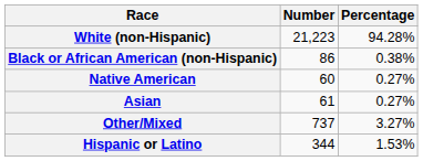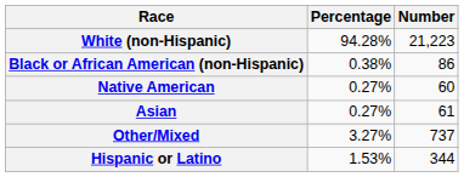columns swapped: Number <-> Percentage
